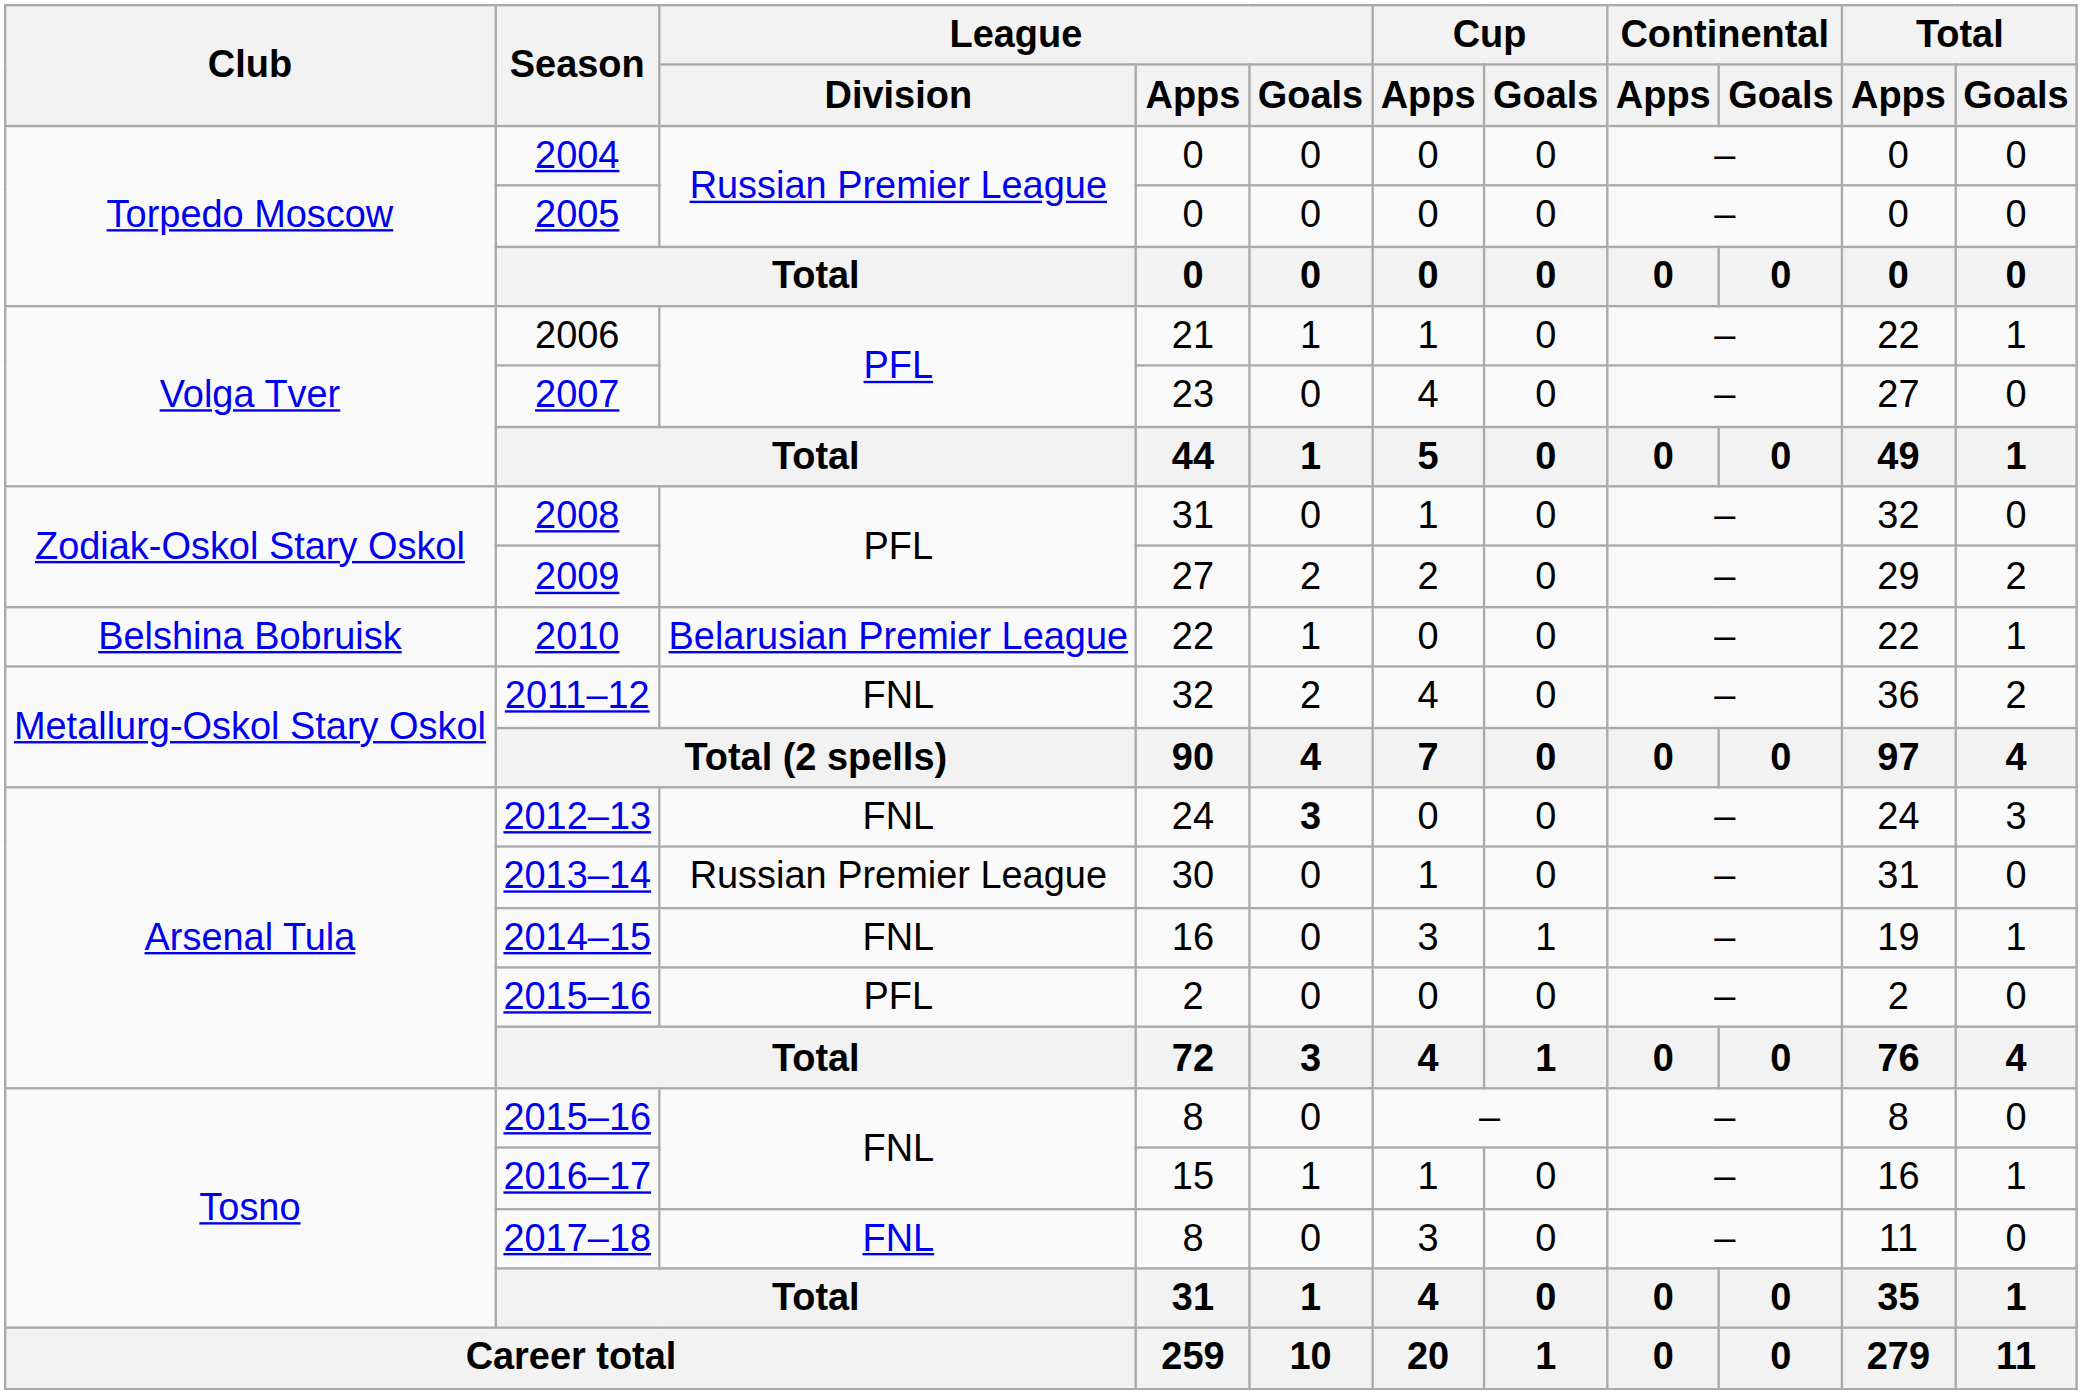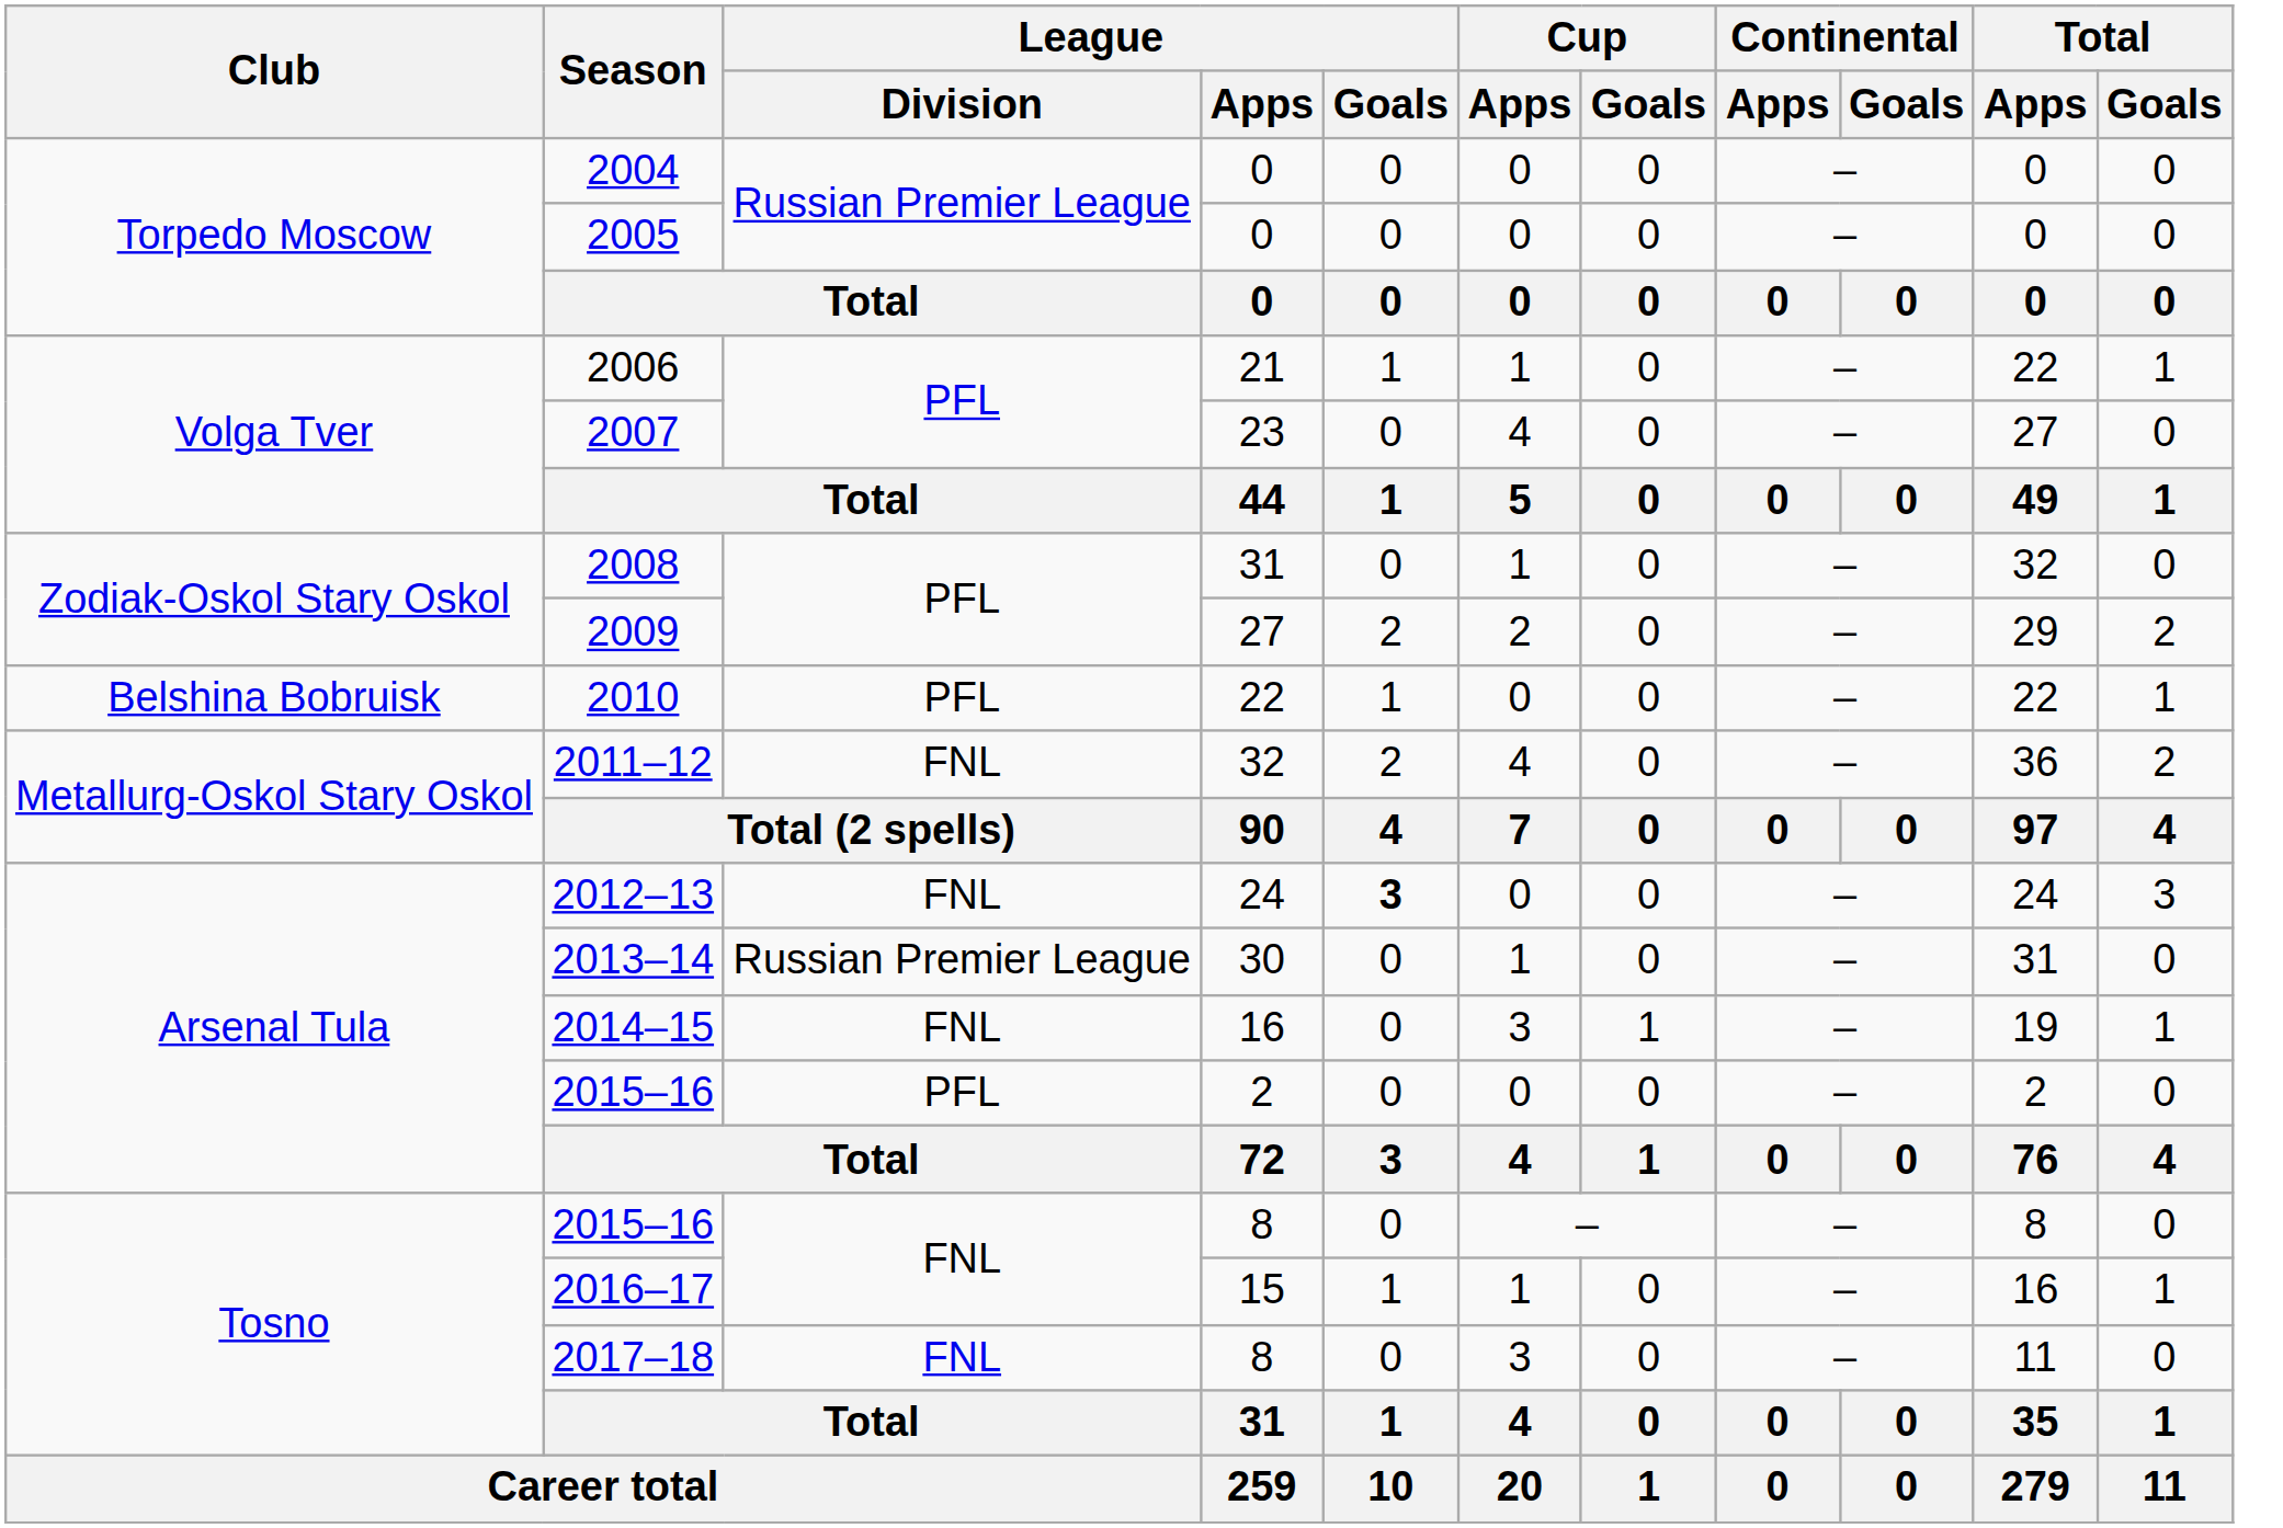2010 | League / Division: Belarusian Premier League -> PFL
